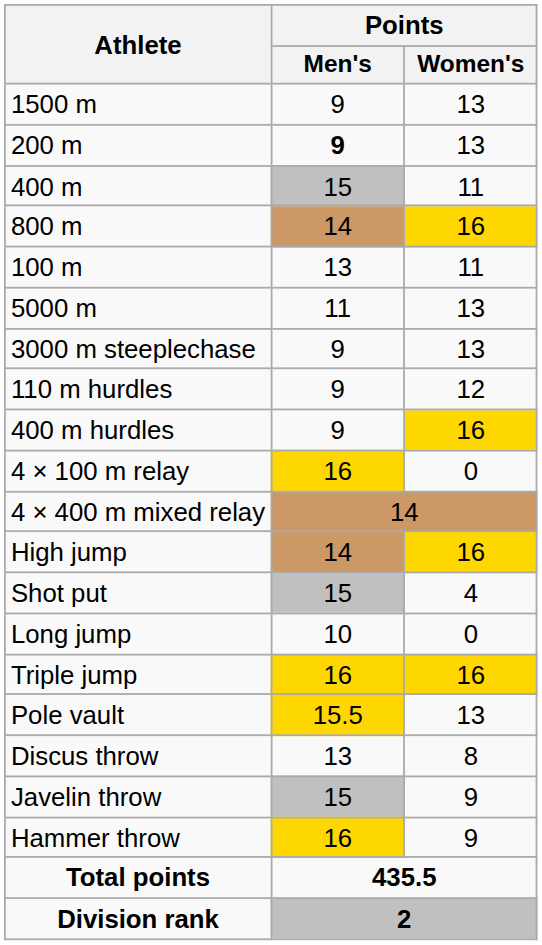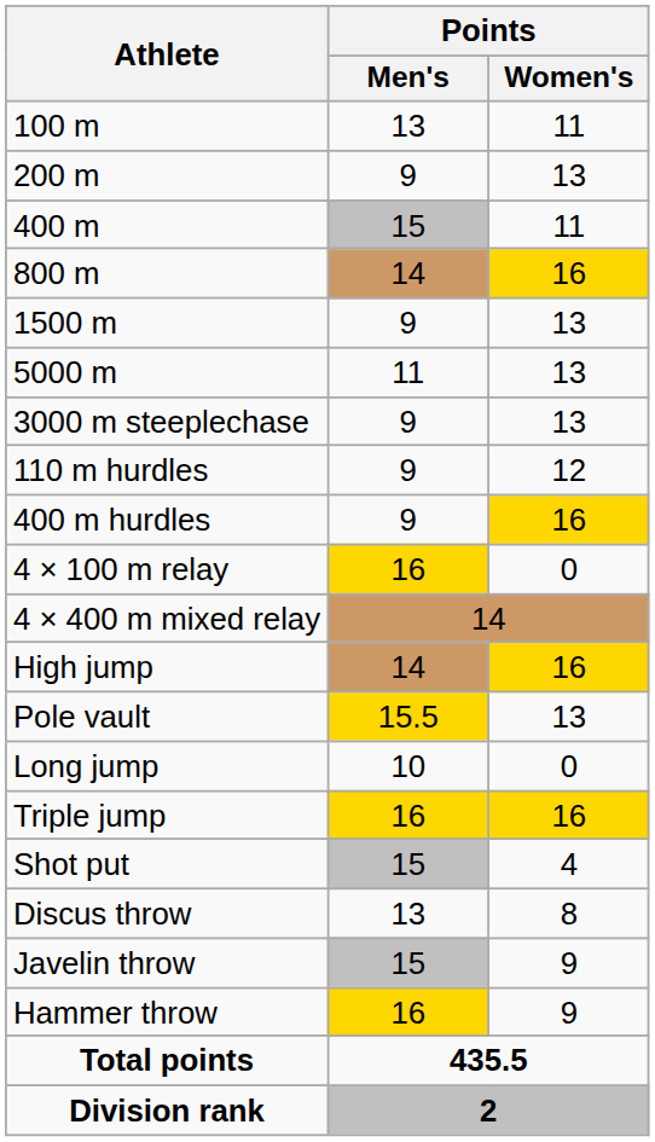rows swapped: 100 m <-> 1500 m
200 m | Points / Men's: bold -> normal
rows swapped: Pole vault <-> Shot put
